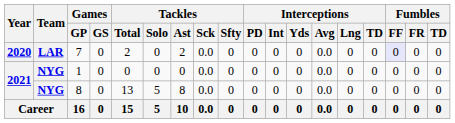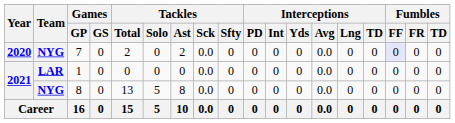7 | Team: LAR -> NYG
1 | Team: NYG -> LAR
